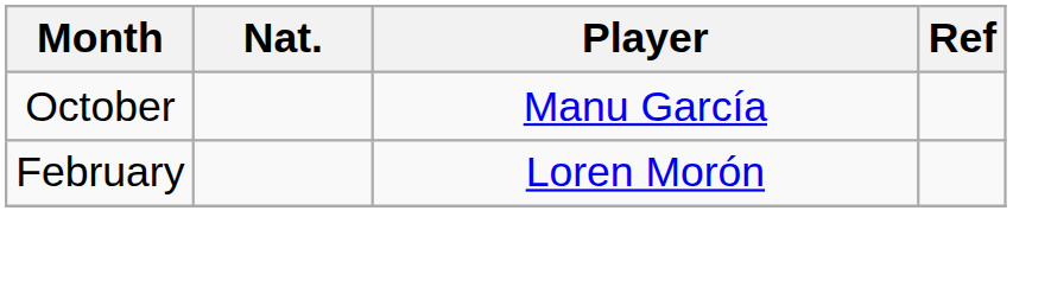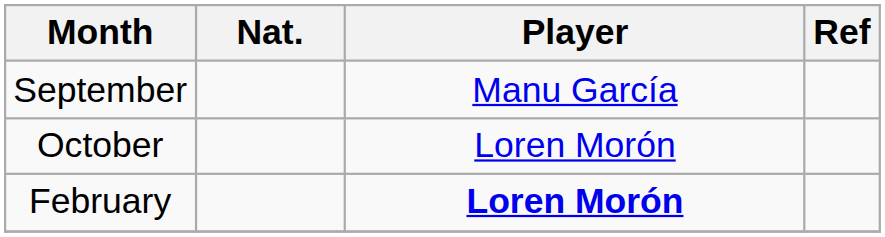+ row: September | Manu García
October | Player: Manu García -> Loren Morón
February | Player: normal -> bold
